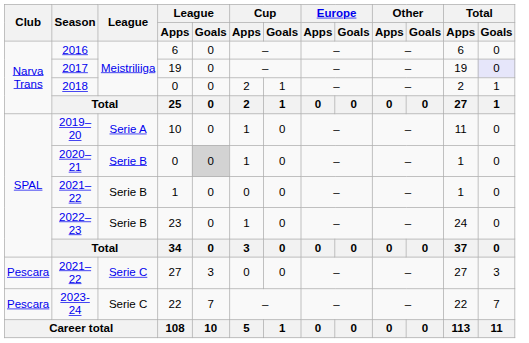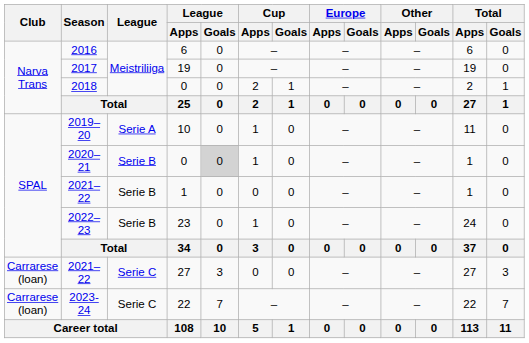2017 | Total / Goals: lavender background -> no background
2021–22 / 27 | Club: Pescara -> Carrarese (loan)
2023-24 | Club: Pescara -> Carrarese (loan)
